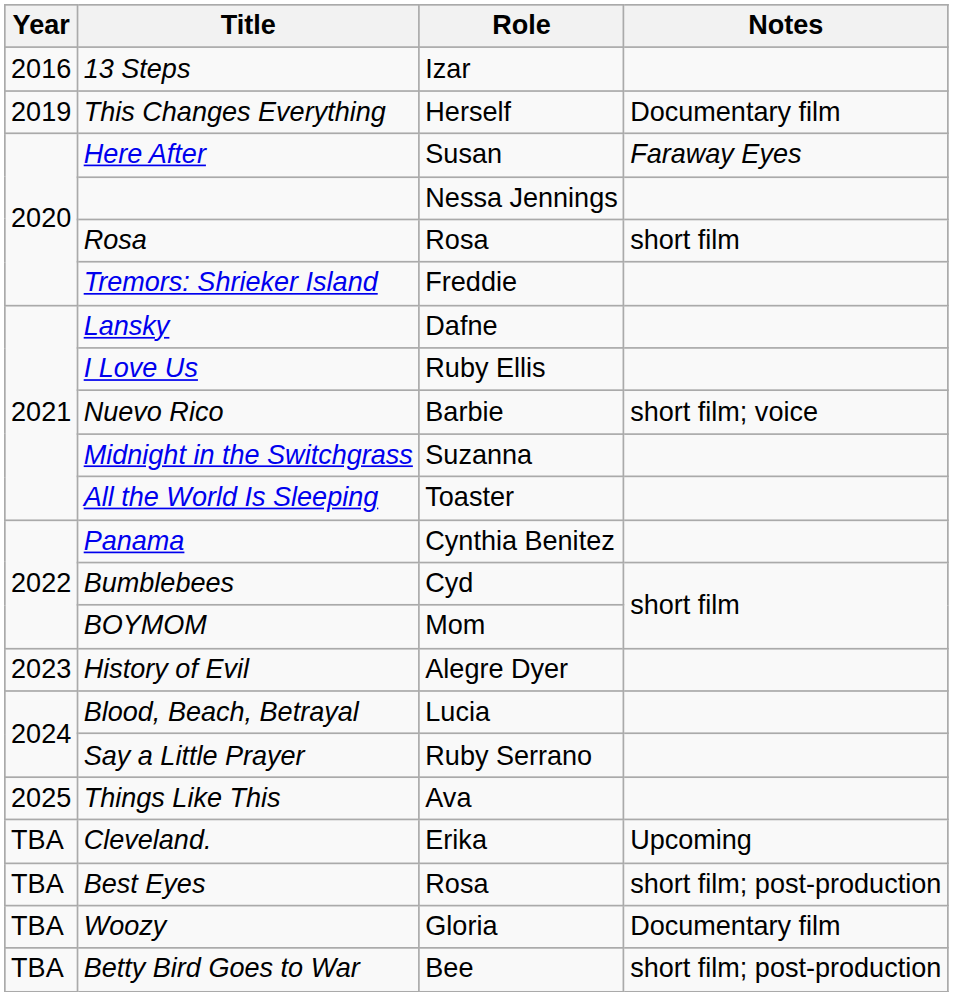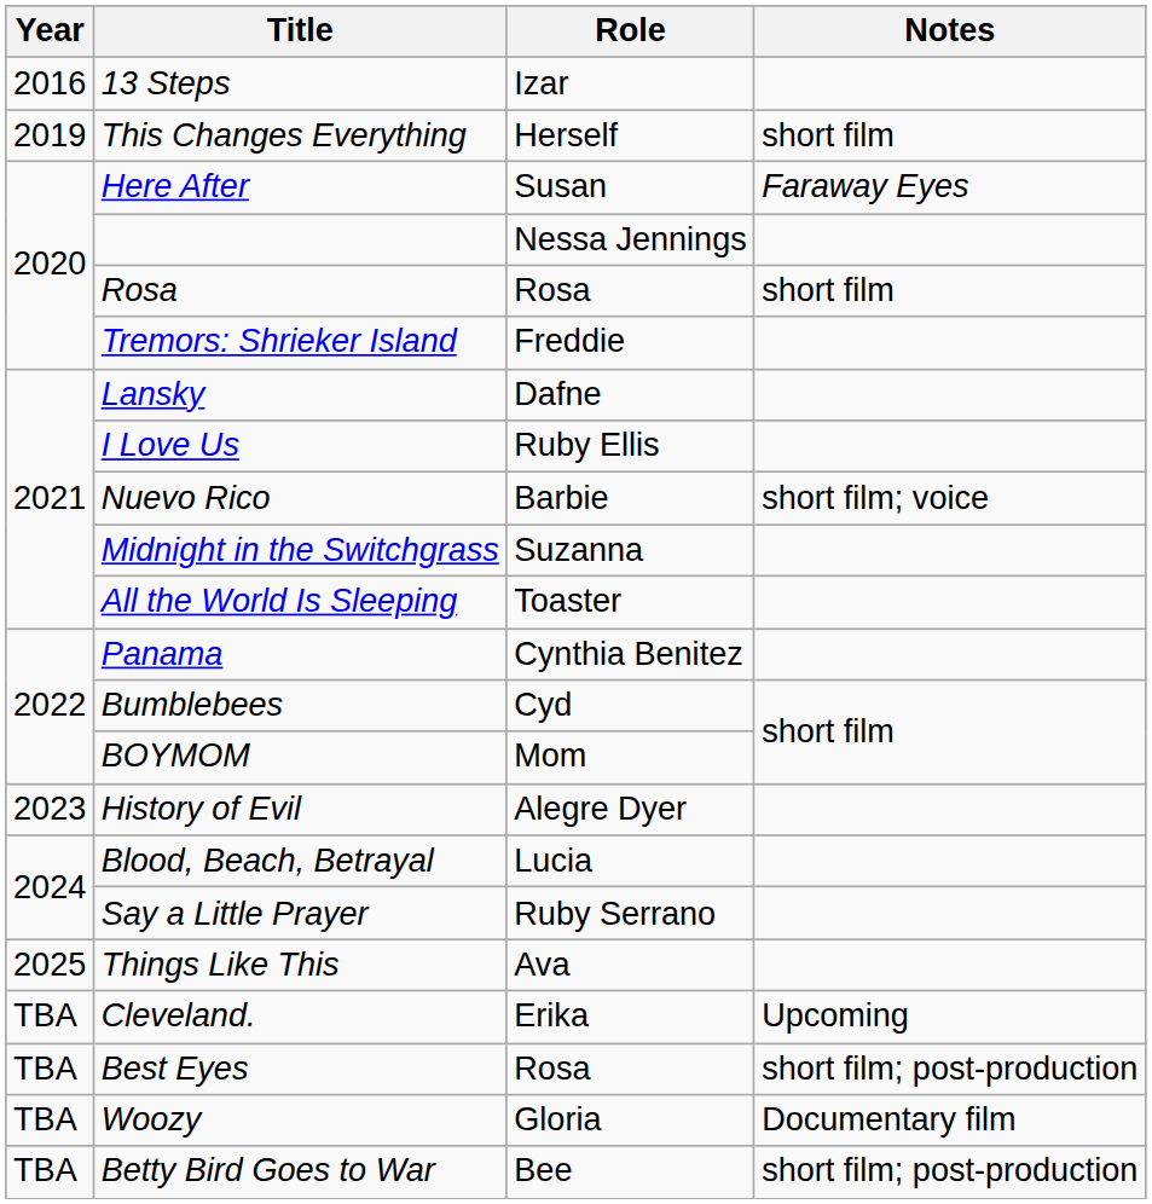This Changes Everything | Notes: Documentary film -> short film
